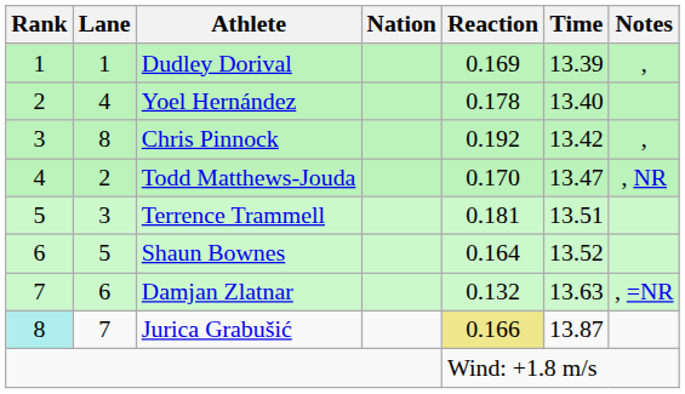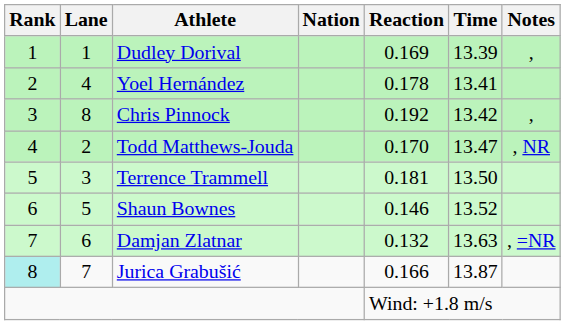Yoel Hernández | Time: 13.40 -> 13.41
Terrence Trammell | Time: 13.51 -> 13.50
Shaun Bownes | Reaction: 0.164 -> 0.146
Jurica Grabušić | Reaction: khaki background -> no background
